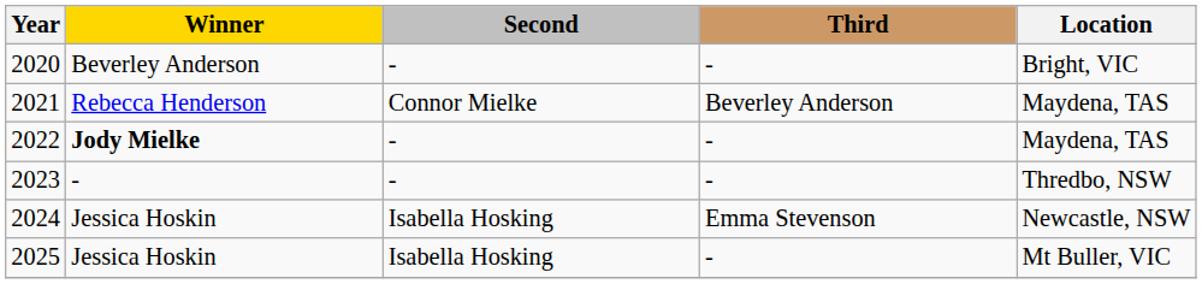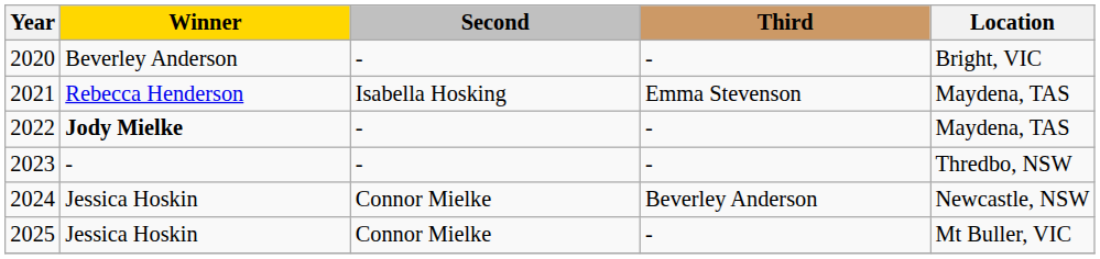2021 | Second: Connor Mielke -> Isabella Hosking
2021 | Third: Beverley Anderson -> Emma Stevenson
2024 | Second: Isabella Hosking -> Connor Mielke
2024 | Third: Emma Stevenson -> Beverley Anderson
2025 | Second: Isabella Hosking -> Connor Mielke
